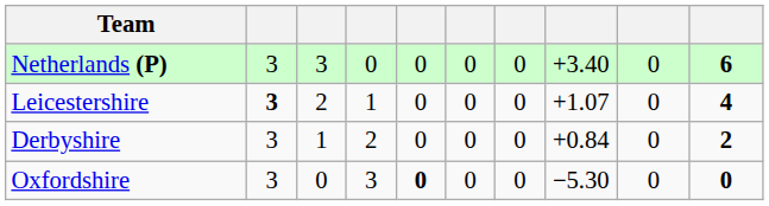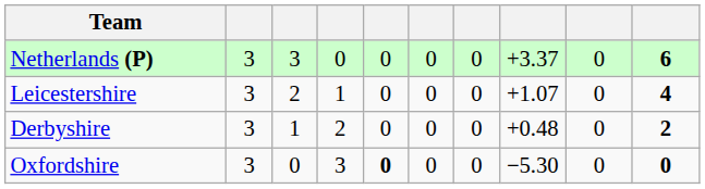Netherlands (P) | column 8: +3.40 -> +3.37
Leicestershire | column 2: bold -> normal
Derbyshire | column 8: +0.84 -> +0.48
